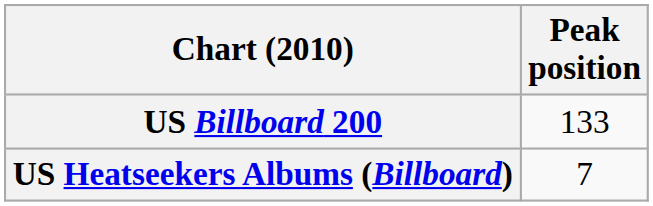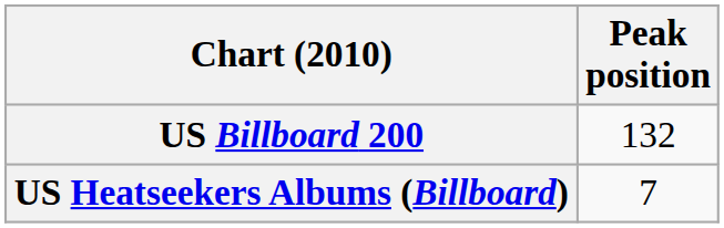US Billboard 200 | Peak position: 133 -> 132
